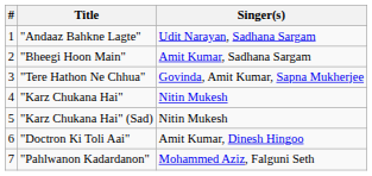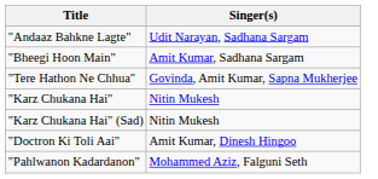- column: # | 1 | 2 | 3 | 4 | 5 | 6 | 7
